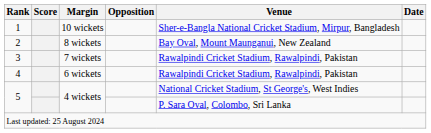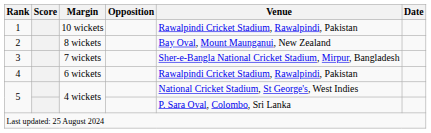1 | Venue: Sher-e-Bangla National Cricket Stadium, Mirpur, Bangladesh -> Rawalpindi Cricket Stadium, Rawalpindi, Pakistan
3 | Venue: Rawalpindi Cricket Stadium, Rawalpindi, Pakistan -> Sher-e-Bangla National Cricket Stadium, Mirpur, Bangladesh
